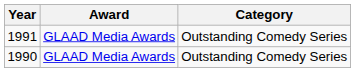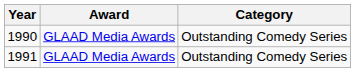rows swapped: 1990 <-> 1991
